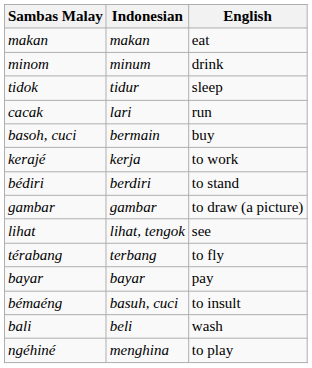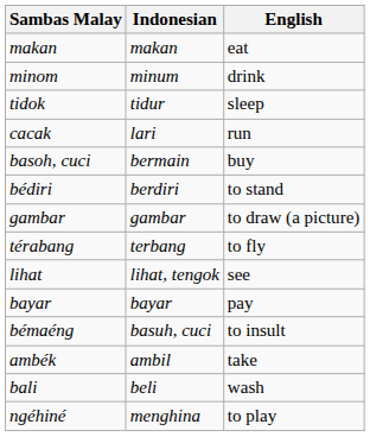- row: kerajé | kerja | to work
rows swapped: térabang <-> lihat
+ row: ambék | ambil | take
